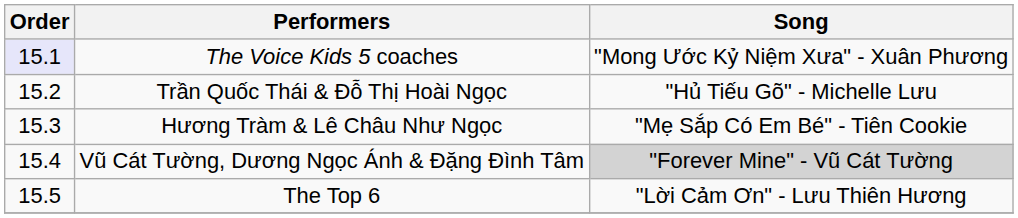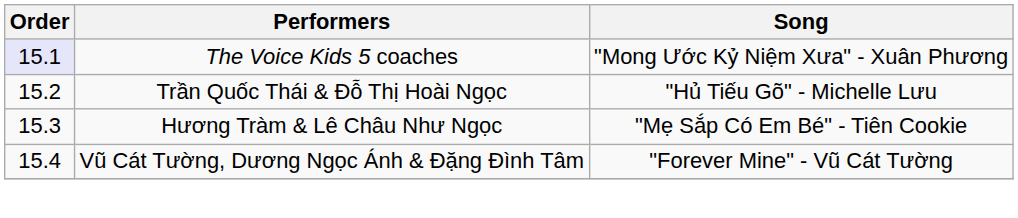Vũ Cát Tường, Dương Ngọc Ánh & Đặng Đình Tâm | Song: lightgrey background -> no background
- row: 15.5 | The Top 6 | "Lời Cảm Ơn" - Lưu Thiên Hương
